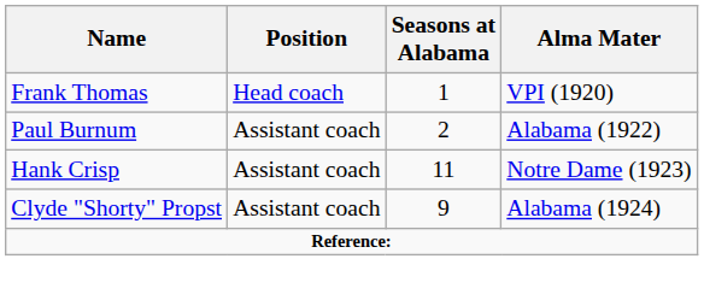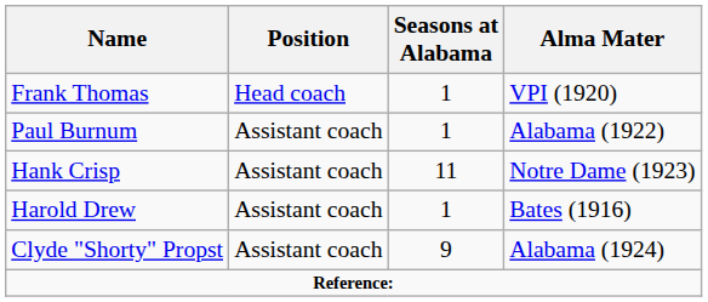Paul Burnum | Seasons at Alabama: 2 -> 1
+ row: Harold Drew | Assistant coach | 1 | Bates (1916)
